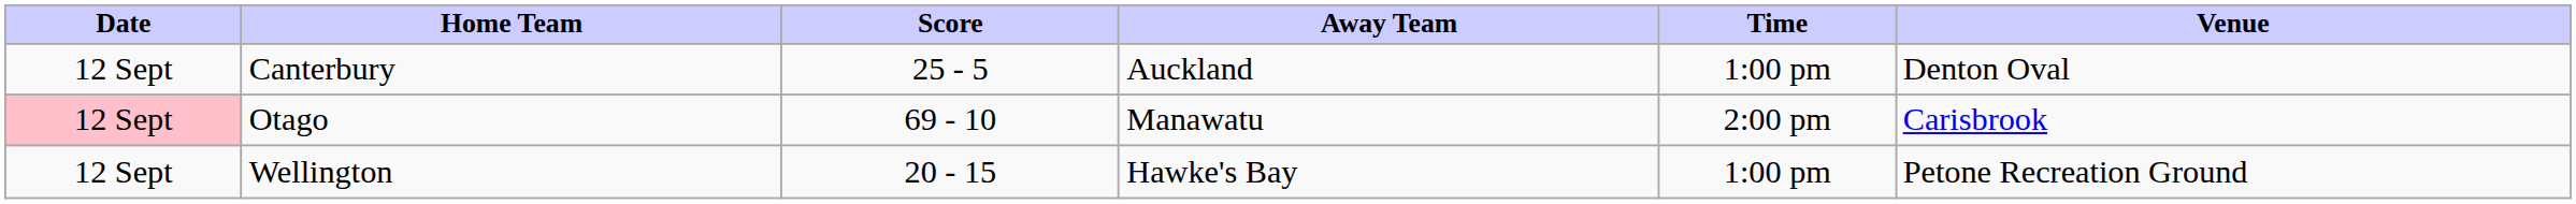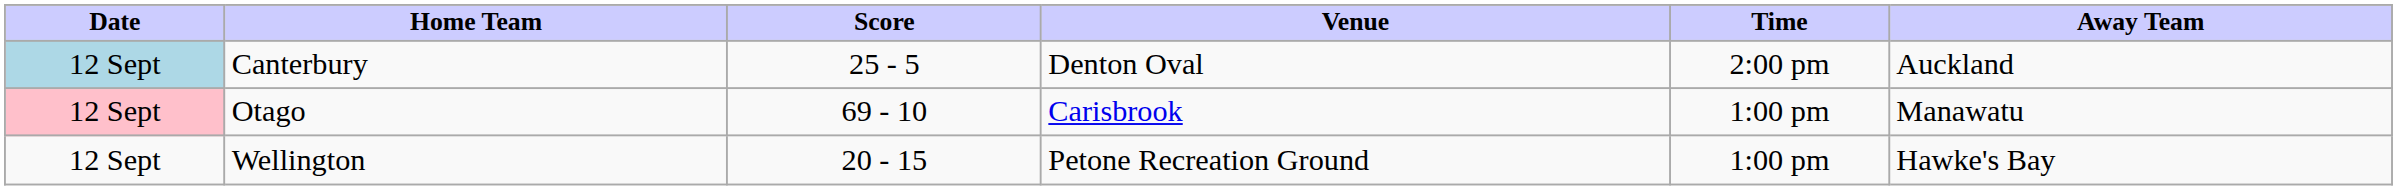columns swapped: Away Team <-> Venue
Canterbury | Date: no background -> lightblue background
Canterbury | Time: 1:00 pm -> 2:00 pm
Otago | Time: 2:00 pm -> 1:00 pm
